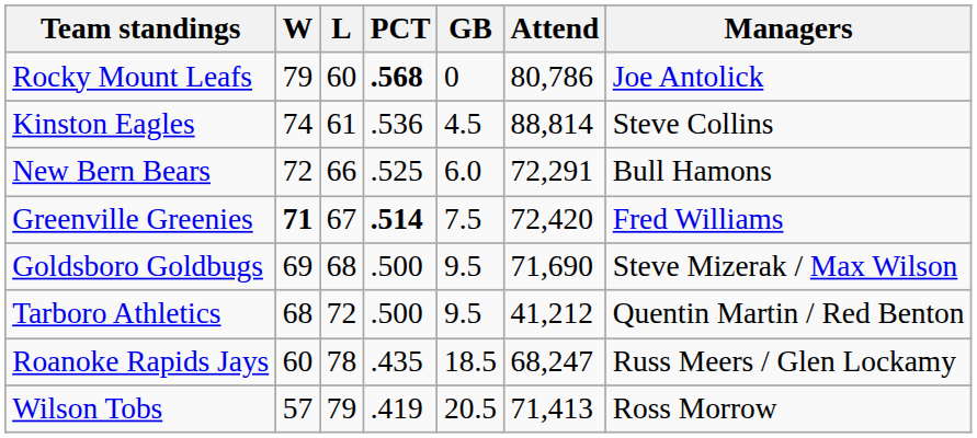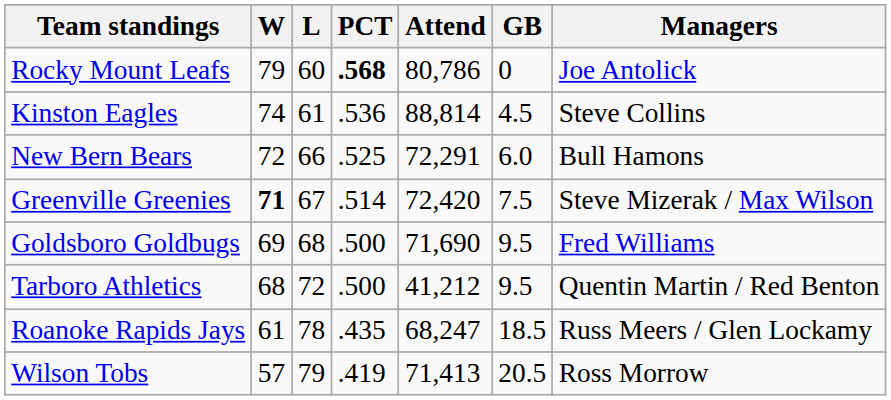columns swapped: GB <-> Attend
Greenville Greenies | PCT: bold -> normal
Greenville Greenies | Managers: Fred Williams -> Steve Mizerak / Max Wilson
Goldsboro Goldbugs | Managers: Steve Mizerak / Max Wilson -> Fred Williams
Roanoke Rapids Jays | W: 60 -> 61
